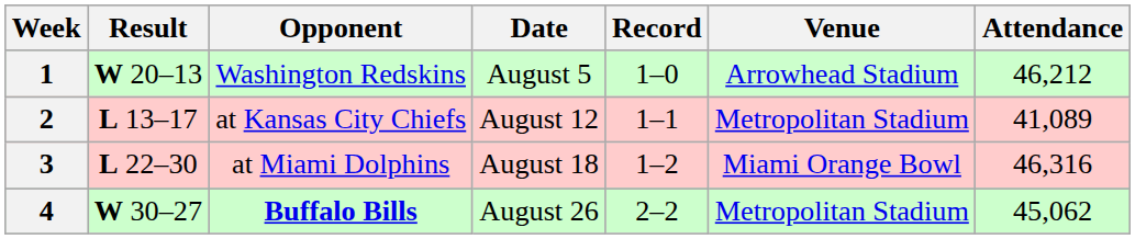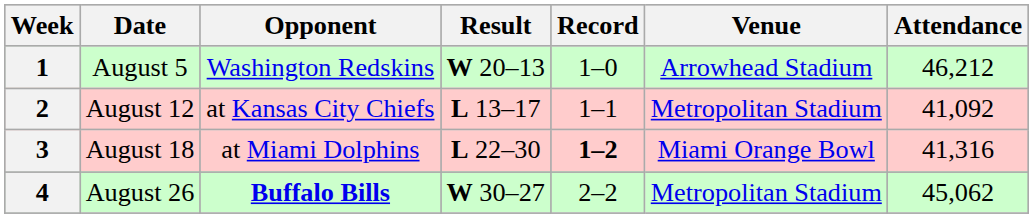columns swapped: Date <-> Result
2 | Attendance: 41,089 -> 41,092
3 | Record: normal -> bold
3 | Attendance: 46,316 -> 41,316
